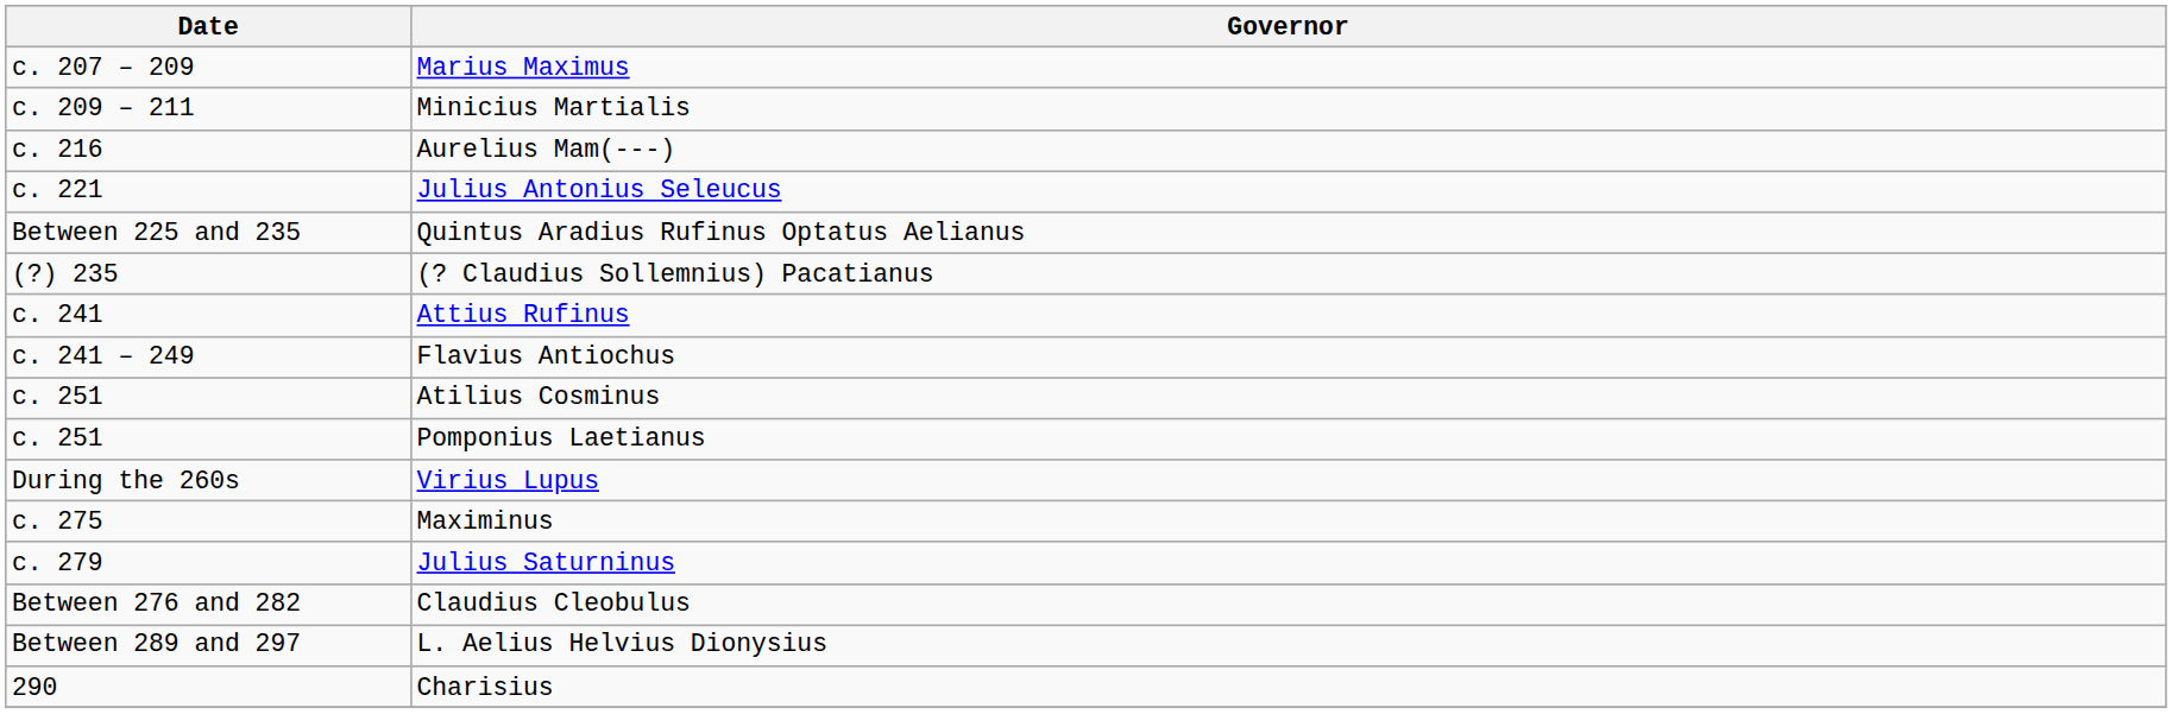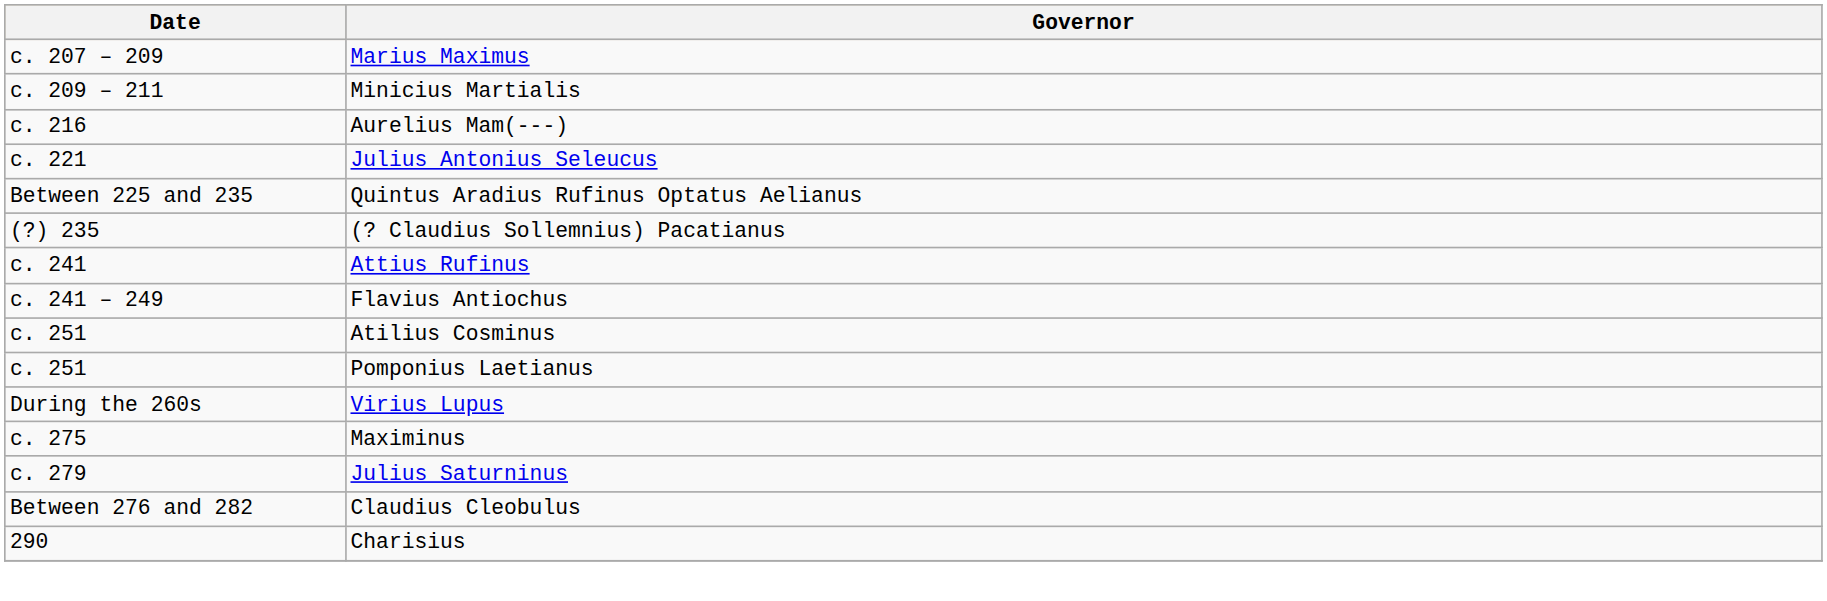- row: Between 289 and 297 | L. Aelius Helvius Dionysius
